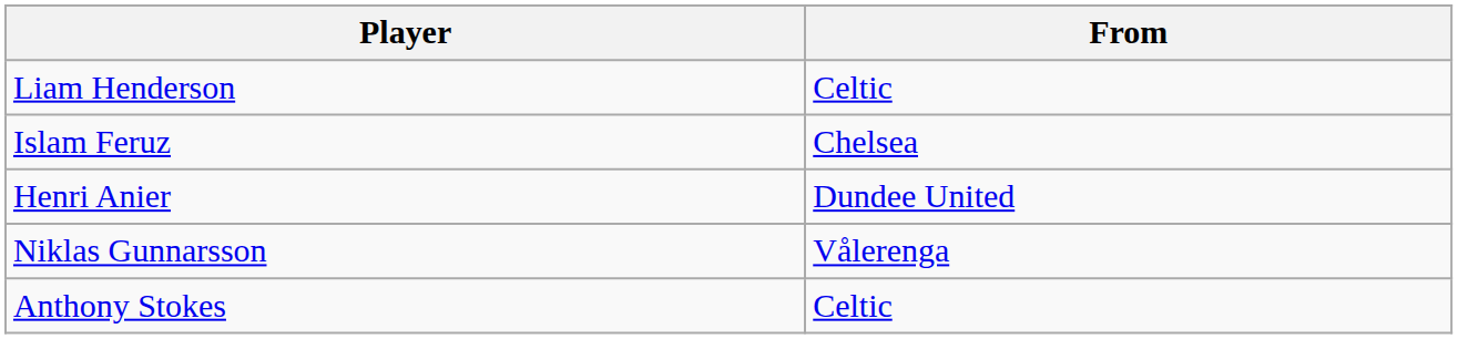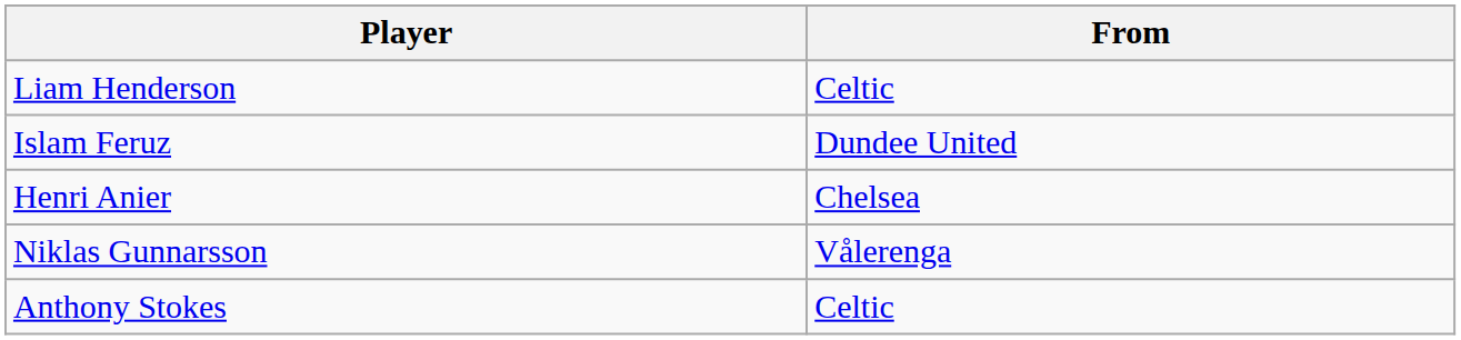Islam Feruz | From: Chelsea -> Dundee United
Henri Anier | From: Dundee United -> Chelsea
